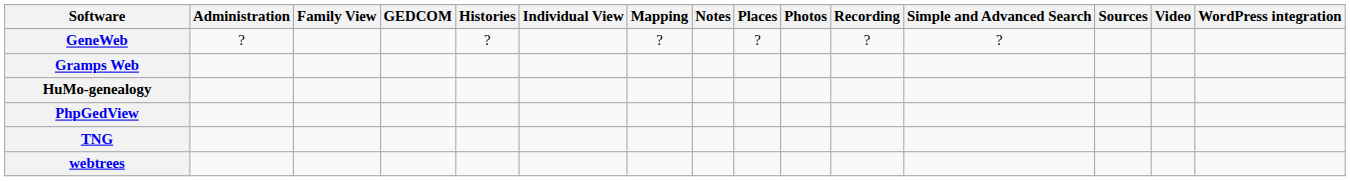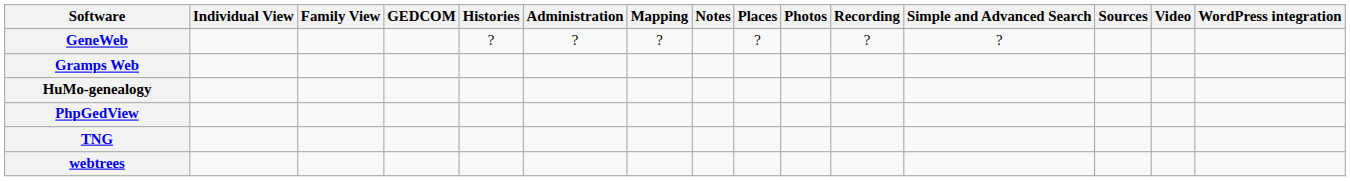columns swapped: Administration <-> Individual View
